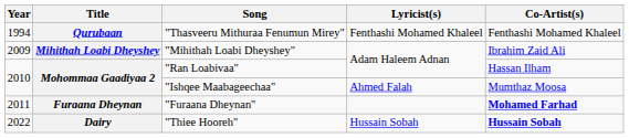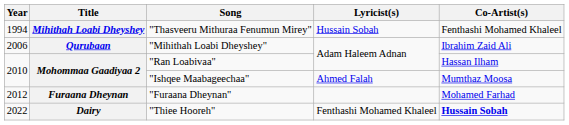"Thasveeru Mithuraa Fenumun Mirey" | Title: Qurubaan -> Mihithah Loabi Dheyshey
"Thasveeru Mithuraa Fenumun Mirey" | Lyricist(s): Fenthashi Mohamed Khaleel -> Hussain Sobah
"Mihithah Loabi Dheyshey" | Year: 2009 -> 2006
"Mihithah Loabi Dheyshey" | Title: Mihithah Loabi Dheyshey -> Qurubaan
"Furaana Dheynan" | Year: 2011 -> 2012
"Furaana Dheynan" | Co-Artist(s): bold -> normal
"Thiee Hooreh" | Lyricist(s): Hussain Sobah -> Fenthashi Mohamed Khaleel
